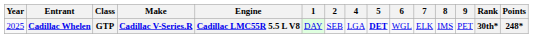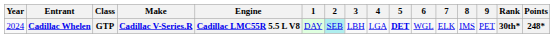+ column: 3 | LBH
Cadillac Whelen | Year: 2025 -> 2024
Cadillac Whelen | 2: no background -> paleturquoise background
